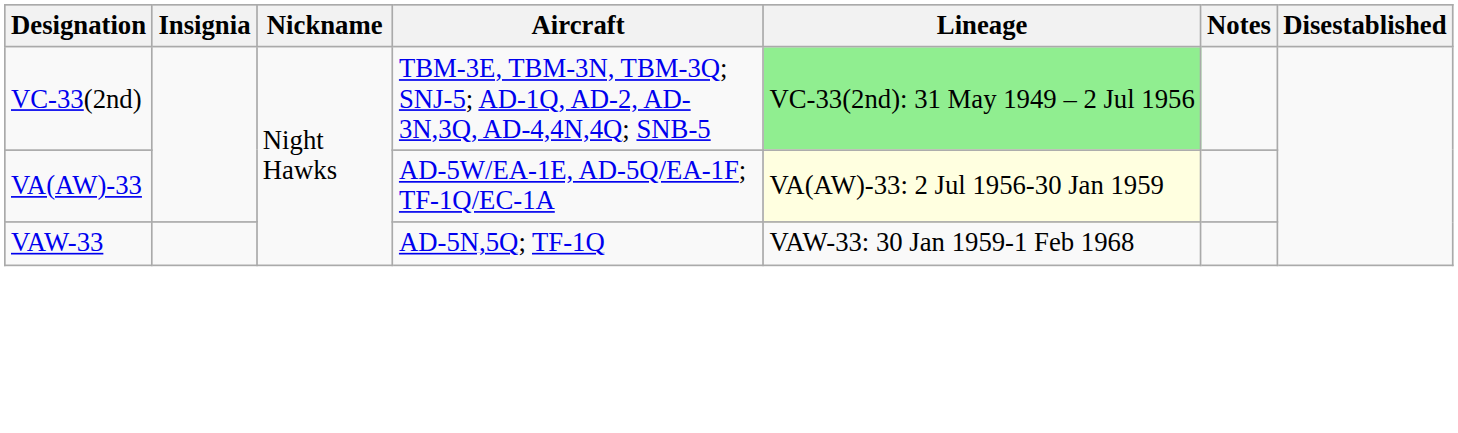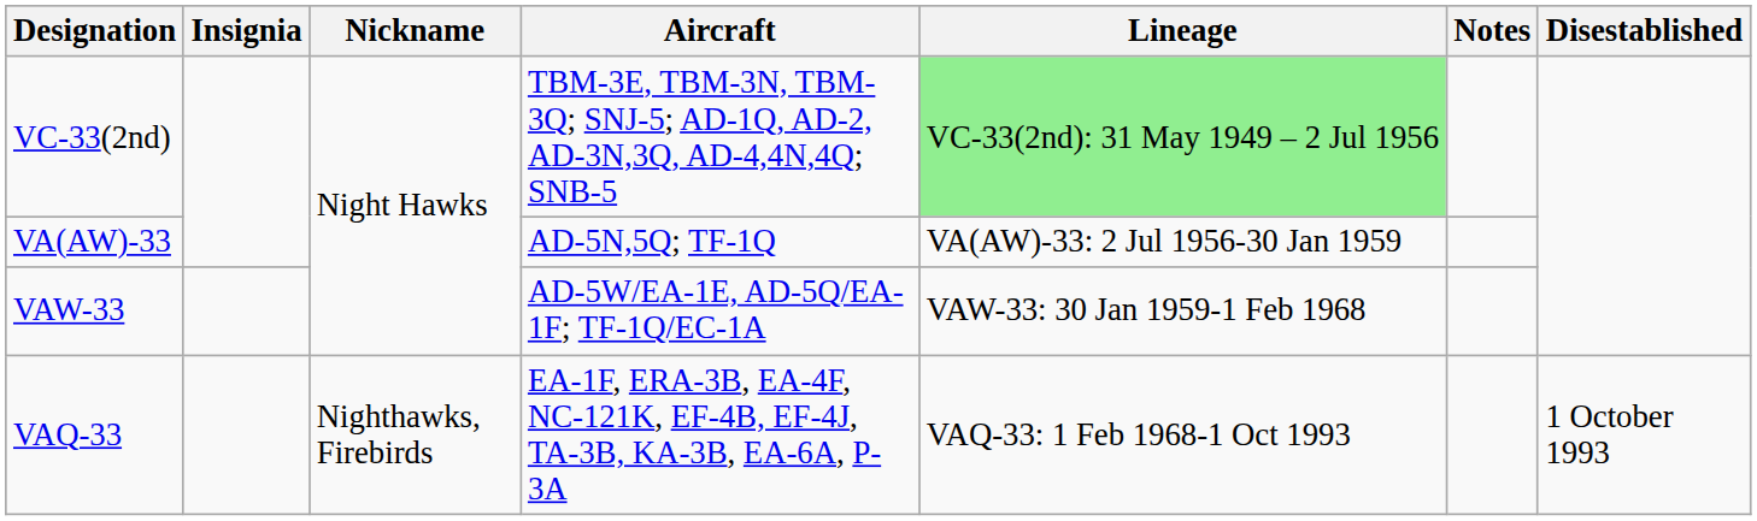VA(AW)-33 | Aircraft: AD-5W/EA-1E, AD-5Q/EA-1F; TF-1Q/EC-1A -> AD-5N,5Q; TF-1Q
VA(AW)-33 | Lineage: lightyellow background -> no background
VAW-33 | Aircraft: AD-5N,5Q; TF-1Q -> AD-5W/EA-1E, AD-5Q/EA-1F; TF-1Q/EC-1A
+ row: VAQ-33 | Nighthawks, Firebirds | EA-1F, ERA-3B, EA-4F, NC-121K, EF-4B, EF-4J, TA-3B, KA-3B, EA-6A, P-3A | VAQ-33: 1 Feb 1968-1 Oct 1993 | 1 October 1993
